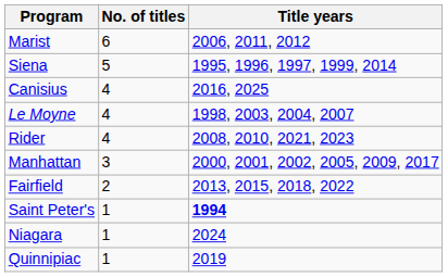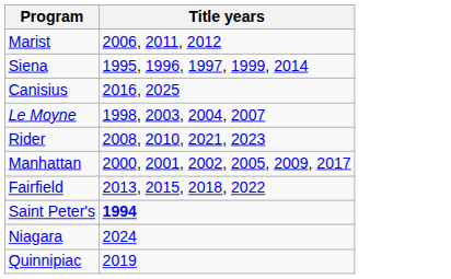- column: No. of titles | 6 | 5 | 4 | 4 | 4 | 3 | 2 | 1 | 1 | 1
